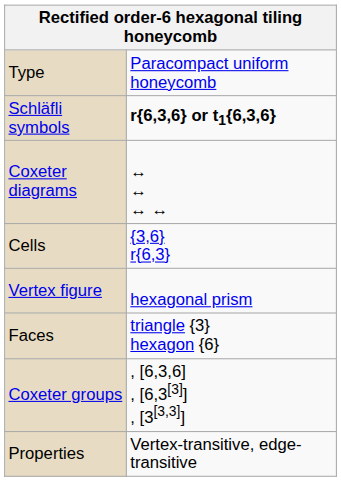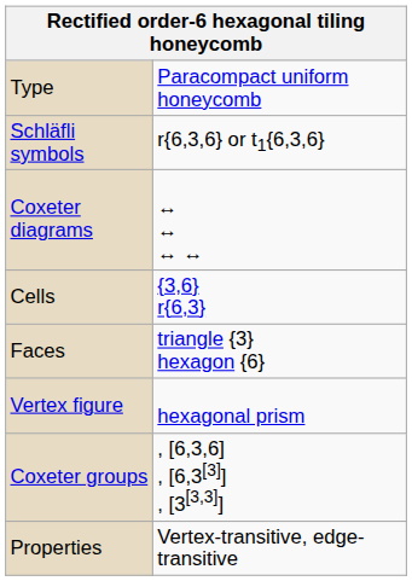Schläfli symbols | column 2: bold -> normal
rows swapped: Faces <-> Vertex figure
